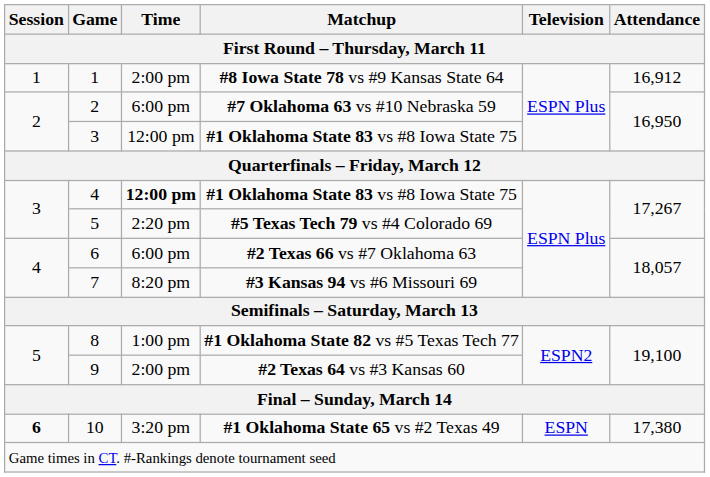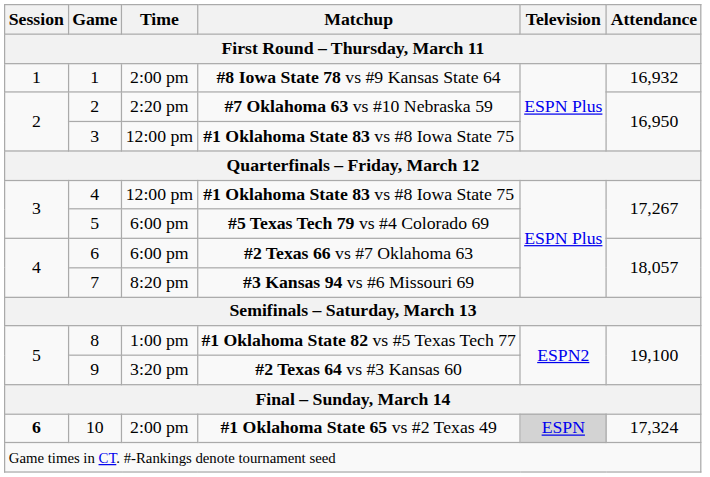#8 Iowa State 78 vs #9 Kansas State 64 | Attendance: 16,912 -> 16,932
#7 Oklahoma 63 vs #10 Nebraska 59 | Time: 6:00 pm -> 2:20 pm
4 / #1 Oklahoma State 83 vs #8 Iowa State 75 | Time: bold -> normal
#5 Texas Tech 79 vs #4 Colorado 69 | Time: 2:20 pm -> 6:00 pm
#2 Texas 64 vs #3 Kansas 60 | Time: 2:00 pm -> 3:20 pm
#1 Oklahoma State 65 vs #2 Texas 49 | Time: 3:20 pm -> 2:00 pm
#1 Oklahoma State 65 vs #2 Texas 49 | Television: no background -> lightgrey background
#1 Oklahoma State 65 vs #2 Texas 49 | Attendance: 17,380 -> 17,324
